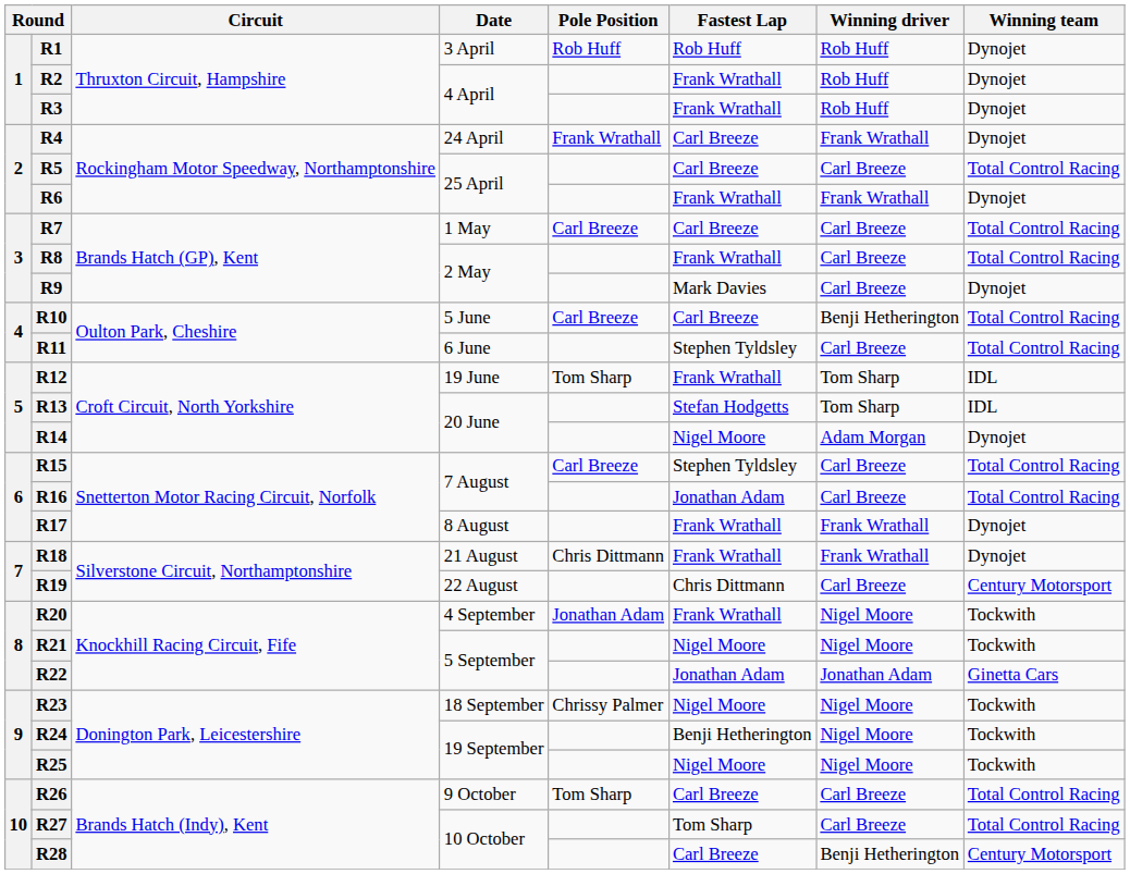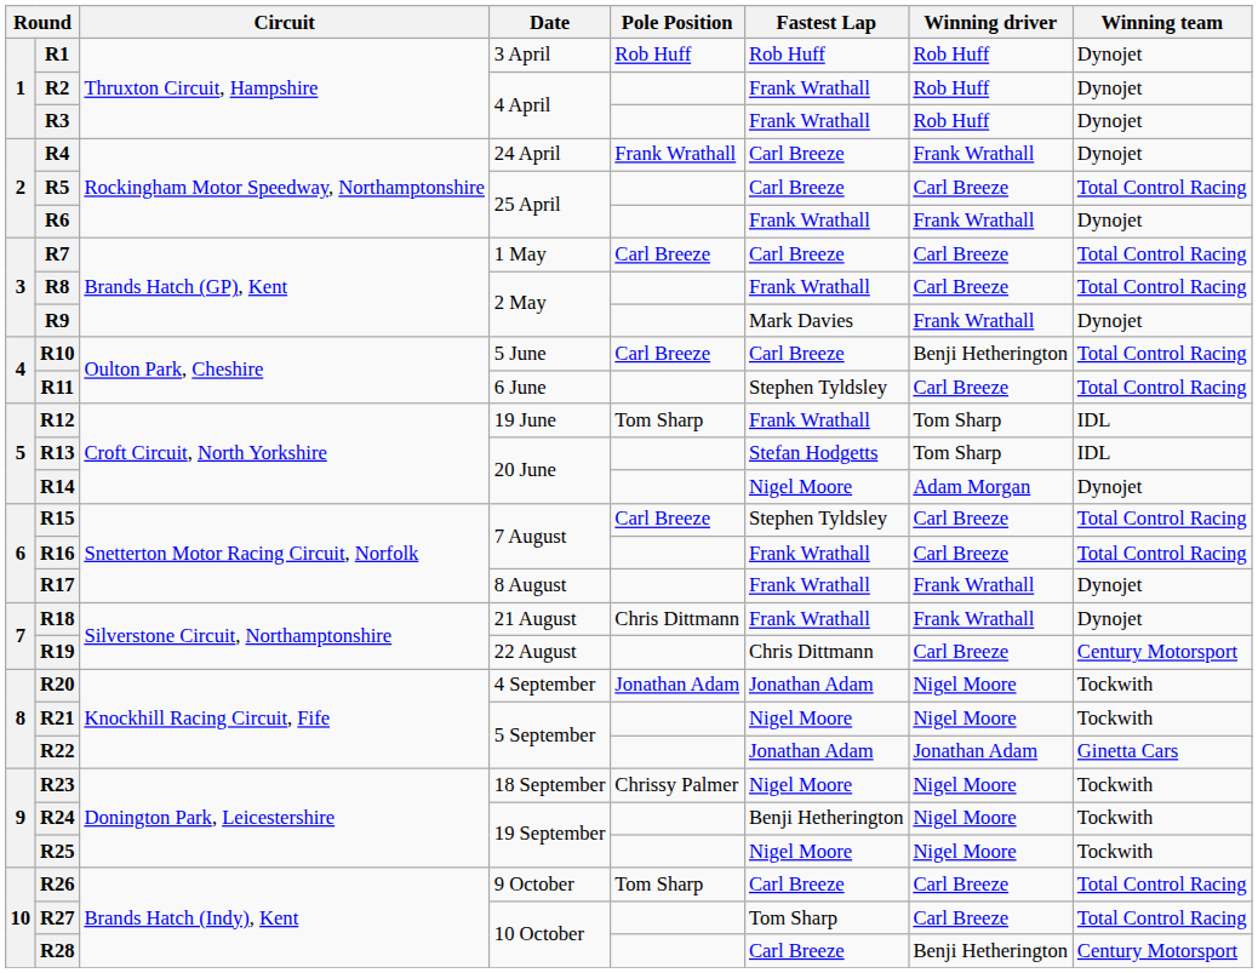R9 | Winning driver: Carl Breeze -> Frank Wrathall
R16 | Fastest Lap: Jonathan Adam -> Frank Wrathall
R20 | Fastest Lap: Frank Wrathall -> Jonathan Adam
